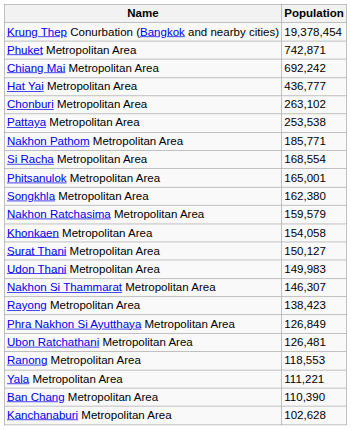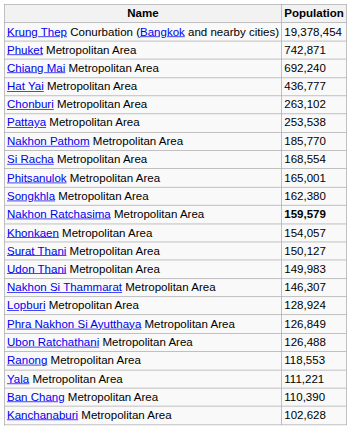Chiang Mai Metropolitan Area | Population: 692,242 -> 692,240
Nakhon Pathom Metropolitan Area | Population: 185,771 -> 185,770
Nakhon Ratchasima Metropolitan Area | Population: normal -> bold
Khonkaen Metropolitan Area | Population: 154,058 -> 154,057
- row: Rayong Metropolitan Area | 138,423
+ row: Lopburi Metropolitan Area | 128,924
Ubon Ratchathani Metropolitan Area | Population: 126,481 -> 126,488
